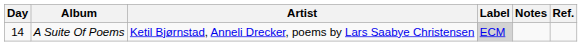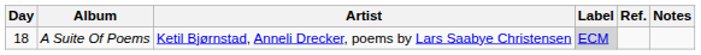columns swapped: Notes <-> Ref.
A Suite Of Poems | Day: 14 -> 18
